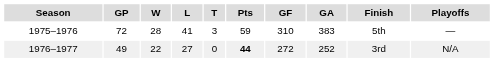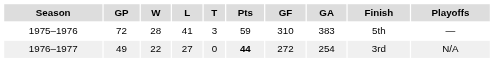1976–1977 | GA: 252 -> 254
